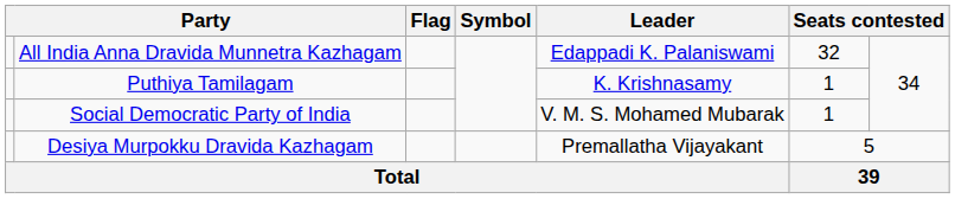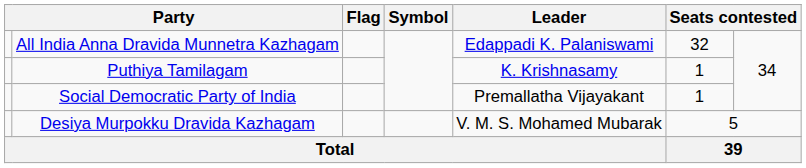Social Democratic Party of India | Leader: V. M. S. Mohamed Mubarak -> Premallatha Vijayakant
Desiya Murpokku Dravida Kazhagam | Leader: Premallatha Vijayakant -> V. M. S. Mohamed Mubarak
